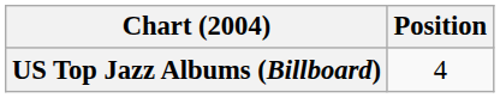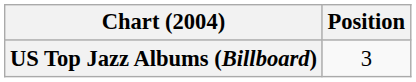US Top Jazz Albums (Billboard) | Position: 4 -> 3
